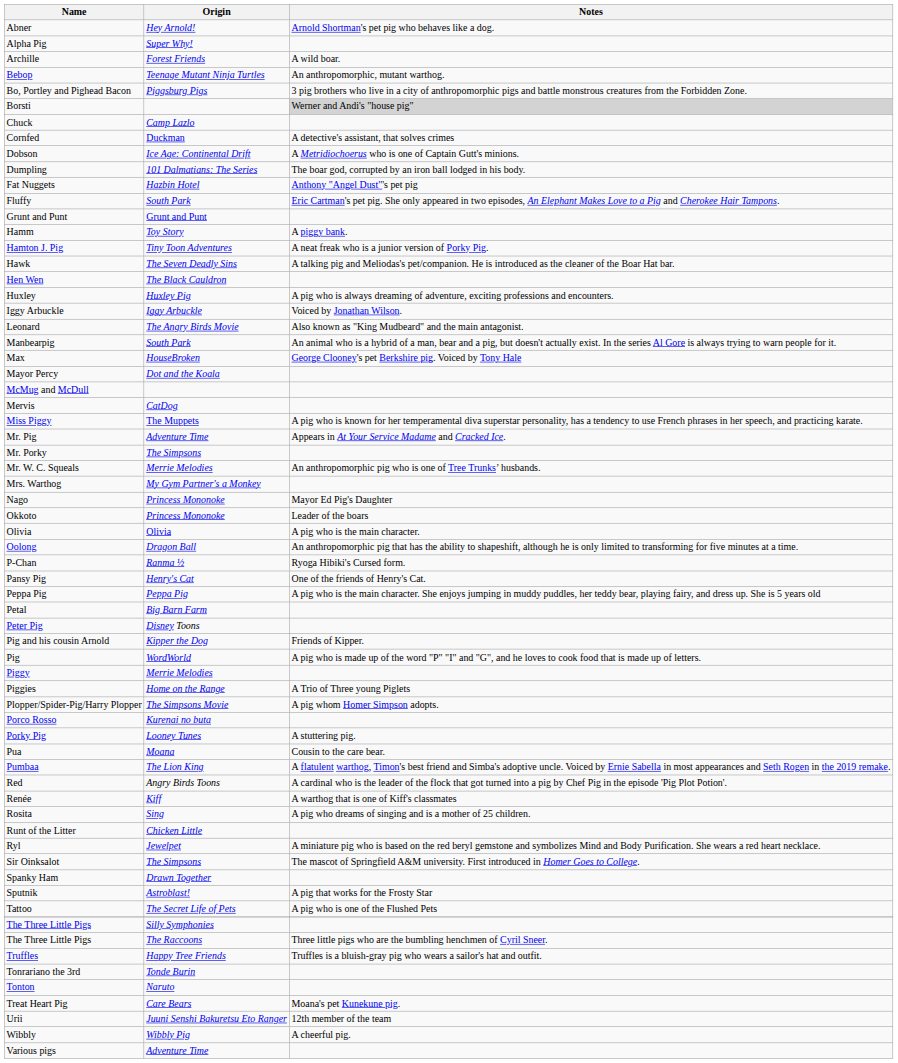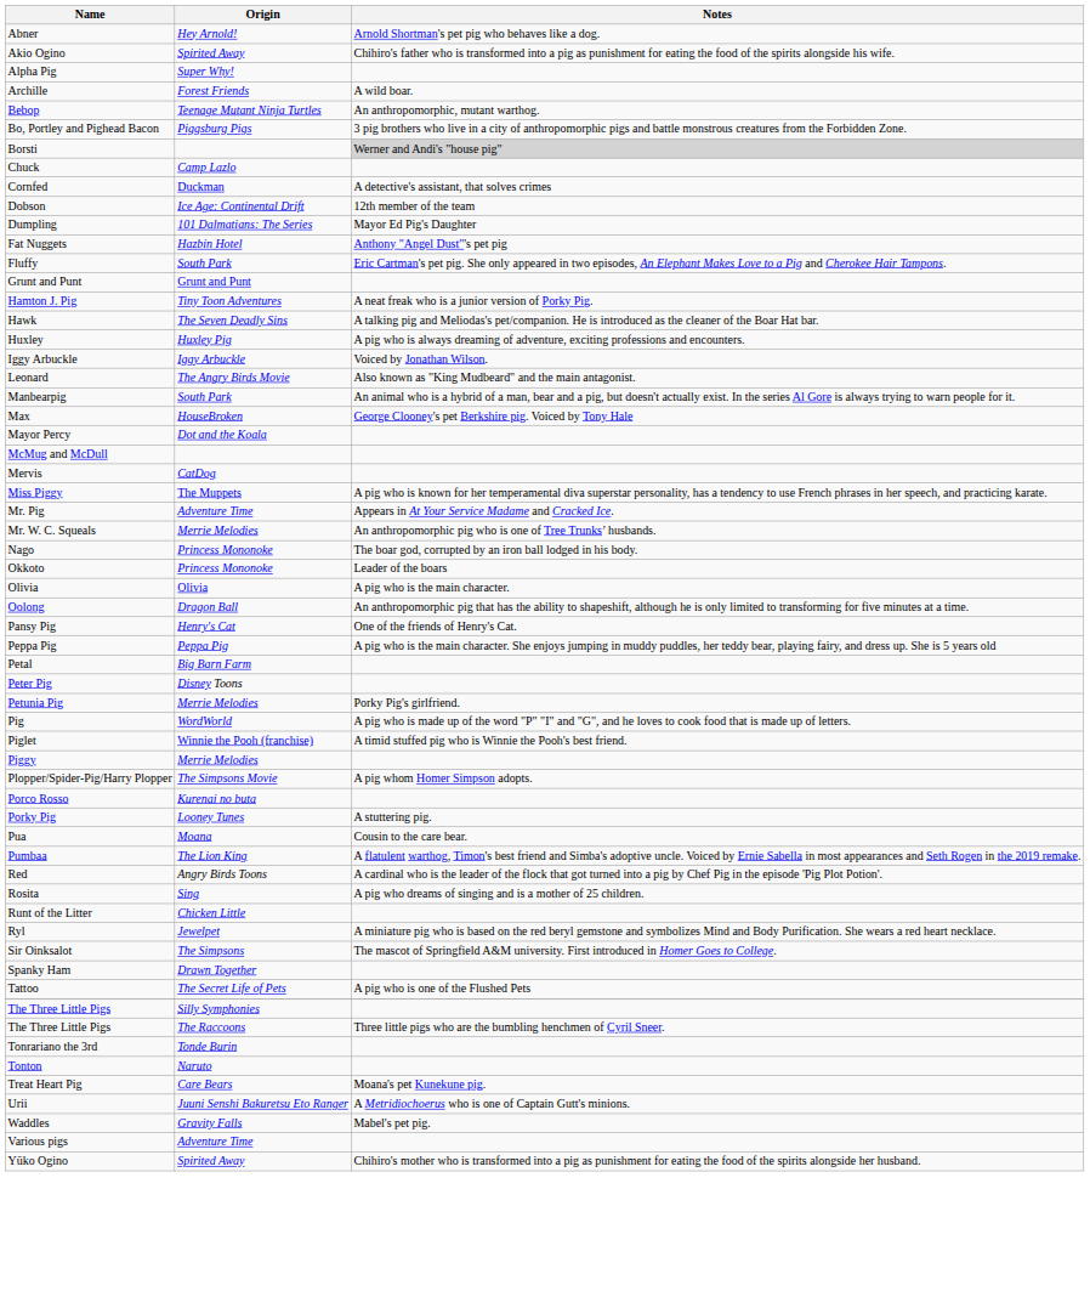+ row: Akio Ogino | Spirited Away | Chihiro's father who is transformed into a pig as punishment for eating the food of the spirits alongside his wife.
Dobson | Notes: A Metridiochoerus who is one of Captain Gutt's minions. -> 12th member of the team
Dumpling | Notes: The boar god, corrupted by an iron ball lodged in his body. -> Mayor Ed Pig's Daughter
- row: Hamm | Toy Story | A piggy bank.
- row: Hen Wen | The Black Cauldron
- row: Mr. Porky | The Simpsons
- row: Mrs. Warthog | My Gym Partner's a Monkey
Nago | Notes: Mayor Ed Pig's Daughter -> The boar god, corrupted by an iron ball lodged in his body.
- row: P-Chan | Ranma ½ | Ryoga Hibiki's Cursed form.
+ row: Petunia Pig | Merrie Melodies | Porky Pig's girlfriend.
- row: Pig and his cousin Arnold | Kipper the Dog | Friends of Kipper.
+ row: Piglet | Winnie the Pooh (franchise) | A timid stuffed pig who is Winnie the Pooh's best friend.
- row: Piggies | Home on the Range | A Trio of Three young Piglets
- row: Renée | Kiff | A warthog that is one of Kiff's classmates
- row: Sputnik | Astroblast! | A pig that works for the Frosty Star
- row: Truffles | Happy Tree Friends | Truffles is a bluish-gray pig who wears a sailor's hat and outfit.
Urii | Notes: 12th member of the team -> A Metridiochoerus who is one of Captain Gutt's minions.
- row: Wibbly | Wibbly Pig | A cheerful pig.
+ row: Waddles | Gravity Falls | Mabel's pet pig.
+ row: Yūko Ogino | Spirited Away | Chihiro's mother who is transformed into a pig as punishment for eating the food of the spirits alongside her husband.
